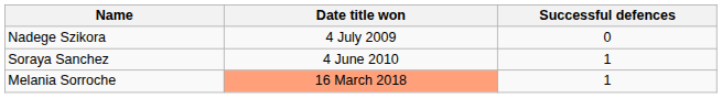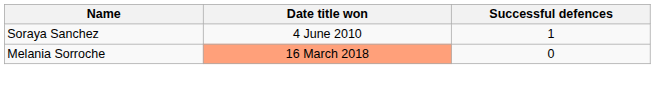- row: Nadege Szikora | 4 July 2009 | 0
Melania Sorroche | Successful defences: 1 -> 0
